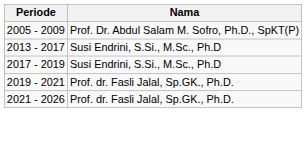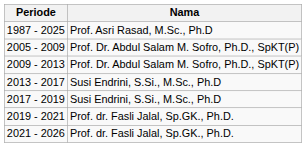+ row: 1987 - 2025 | Prof. Asri Rasad, M.Sc., Ph.D
+ row: 2009 - 2013 | Prof. Dr. Abdul Salam M. Sofro, Ph.D., SpKT(P)
